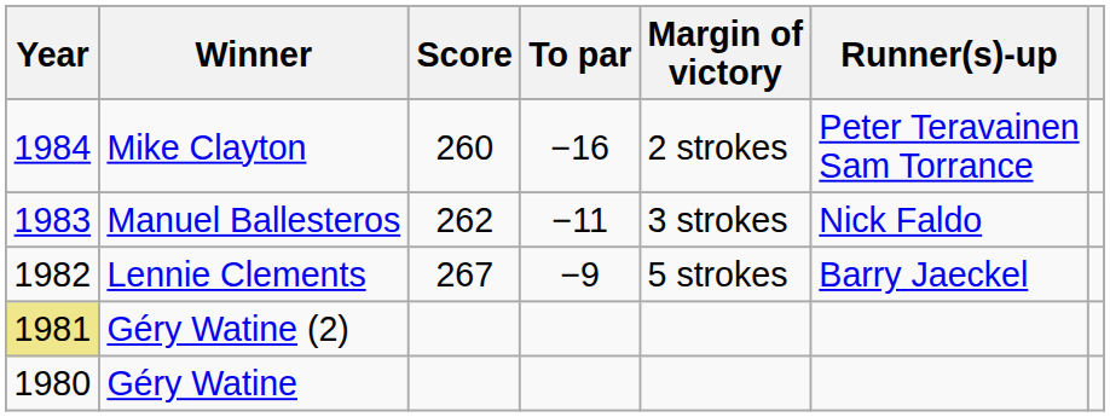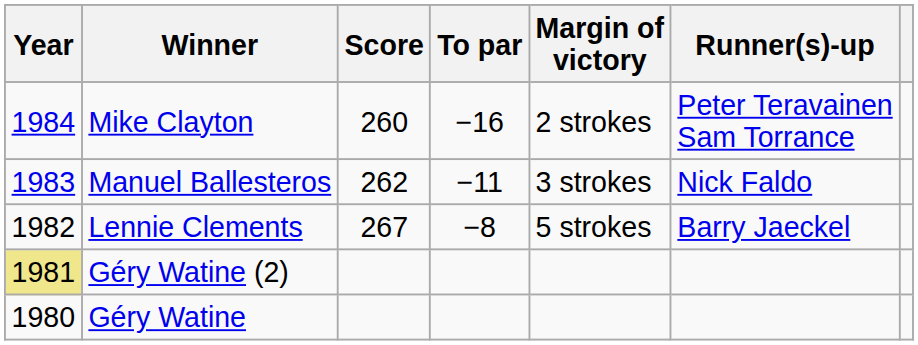Lennie Clements | To par: −9 -> −8
